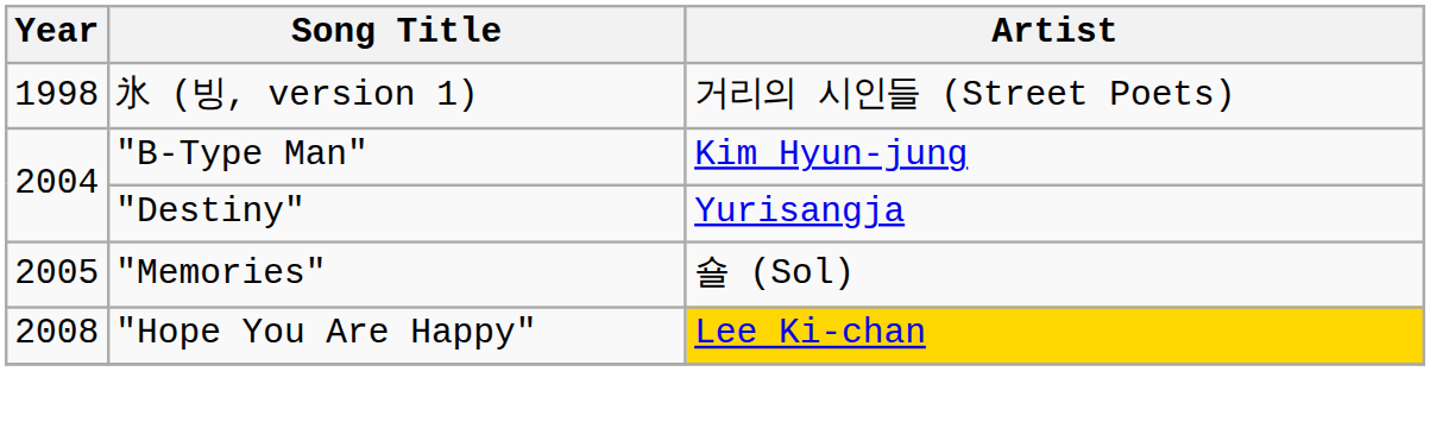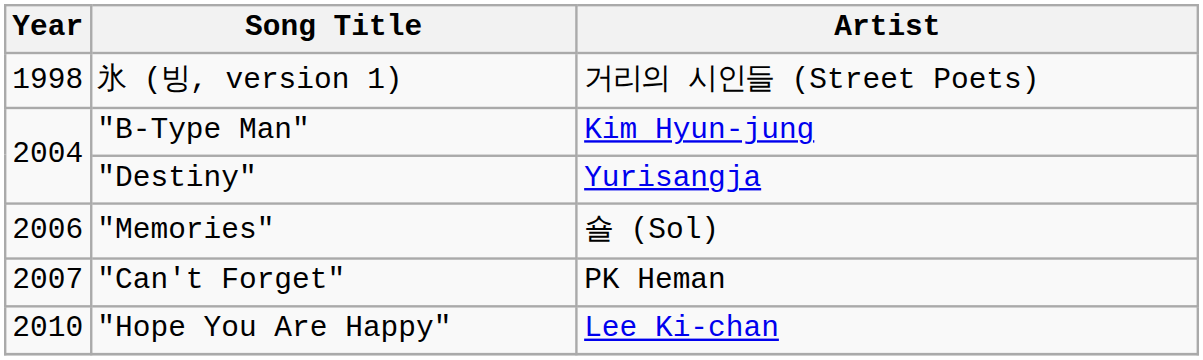"Memories" | Year: 2005 -> 2006
+ row: 2007 | "Can't Forget" | PK Heman
"Hope You Are Happy" | Year: 2008 -> 2010
"Hope You Are Happy" | Artist: gold background -> no background
